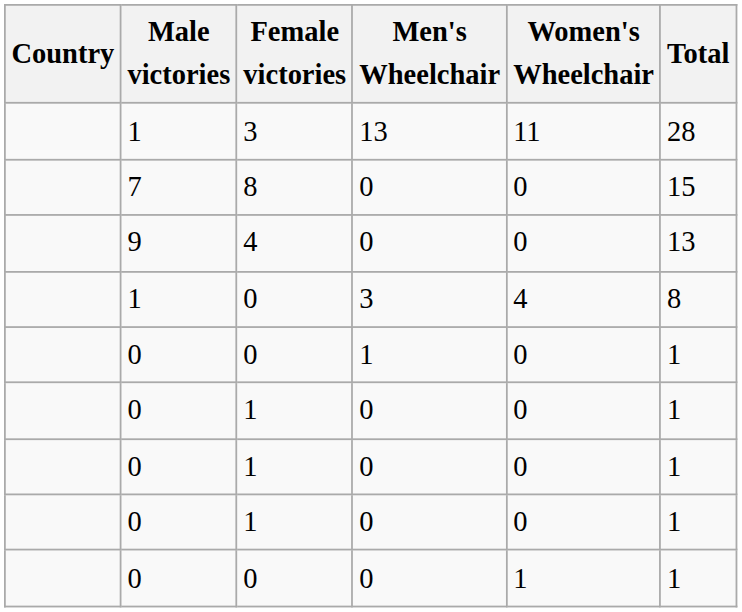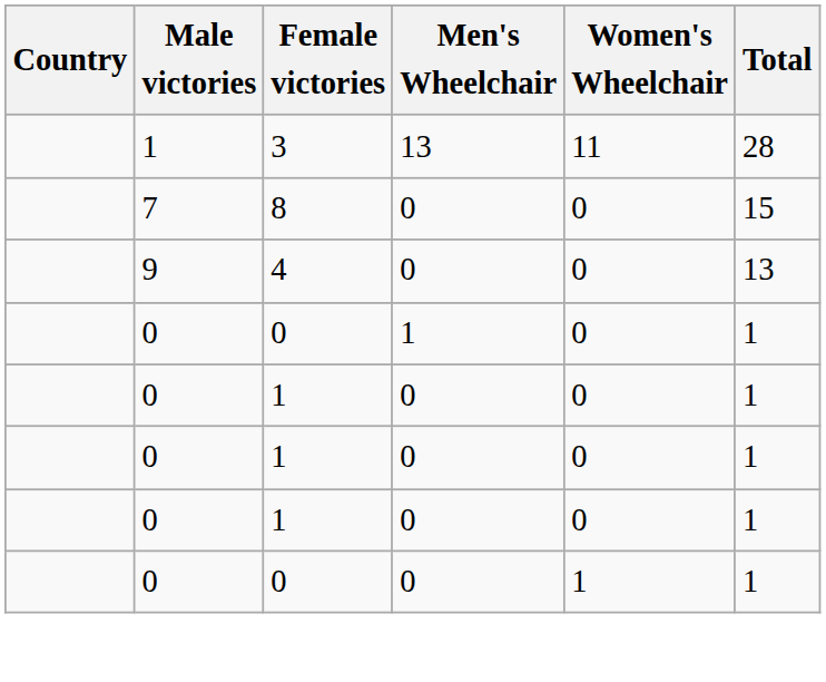- row: 1 | 0 | 3 | 4 | 8
